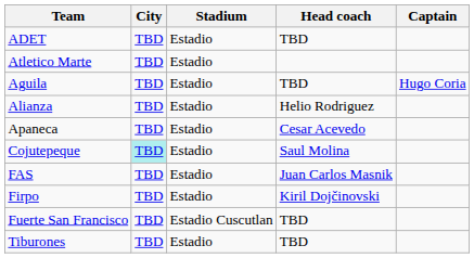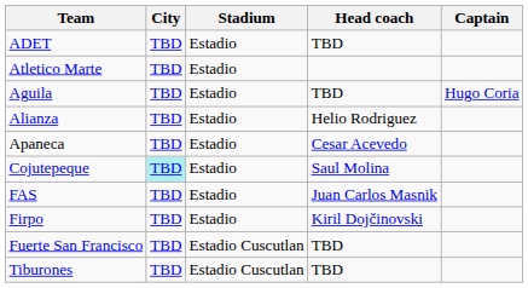Tiburones | Stadium: Estadio -> Estadio Cuscutlan
